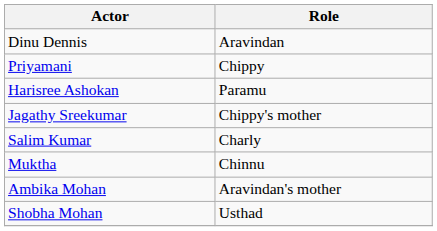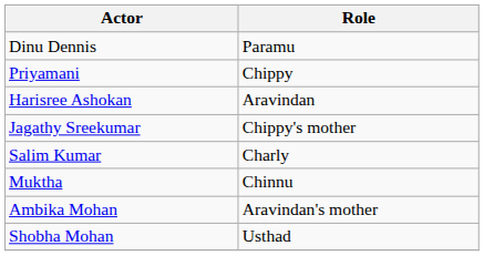Dinu Dennis | Role: Aravindan -> Paramu
Harisree Ashokan | Role: Paramu -> Aravindan
